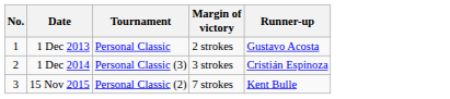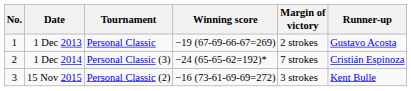+ column: Winning score | −19 (67-69-66-67=269) | −24 (65-65-62=192)* | −16 (73-61-69-69=272)
1 Dec 2014 | Margin of victory: 3 strokes -> 7 strokes
15 Nov 2015 | Margin of victory: 7 strokes -> 3 strokes
